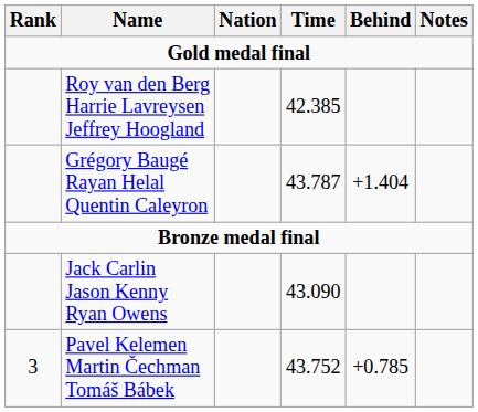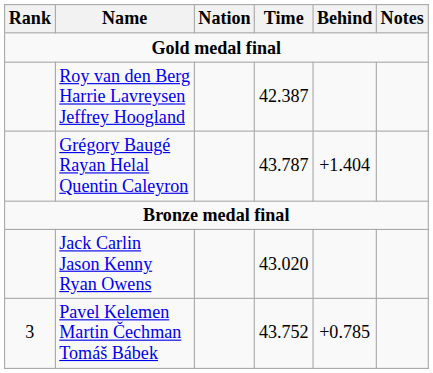Roy van den Berg Harrie Lavreysen Jeffrey Hoogland | Time: 42.385 -> 42.387
Jack Carlin Jason Kenny Ryan Owens | Time: 43.090 -> 43.020
